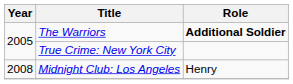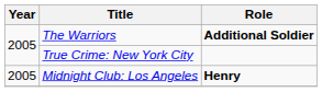Midnight Club: Los Angeles | Year: 2008 -> 2005
Midnight Club: Los Angeles | Role: normal -> bold
